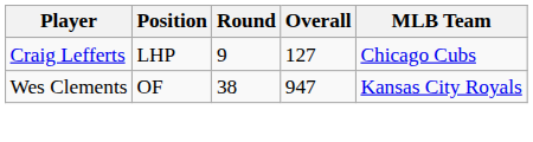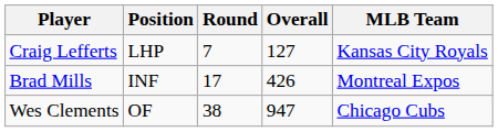Craig Lefferts | Round: 9 -> 7
Craig Lefferts | MLB Team: Chicago Cubs -> Kansas City Royals
+ row: Brad Mills | INF | 17 | 426 | Montreal Expos
Wes Clements | MLB Team: Kansas City Royals -> Chicago Cubs
